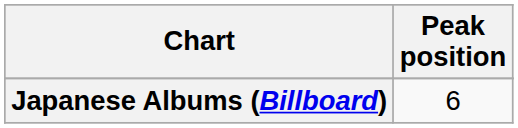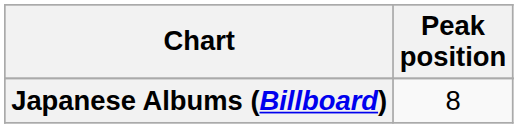Japanese Albums (Billboard) | Peak position: 6 -> 8
